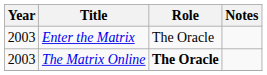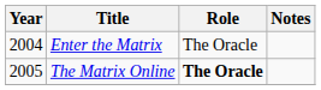Enter the Matrix | Year: 2003 -> 2004
The Matrix Online | Year: 2003 -> 2005
